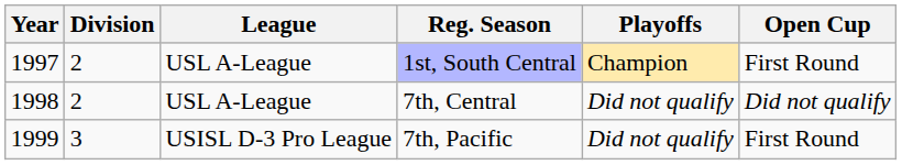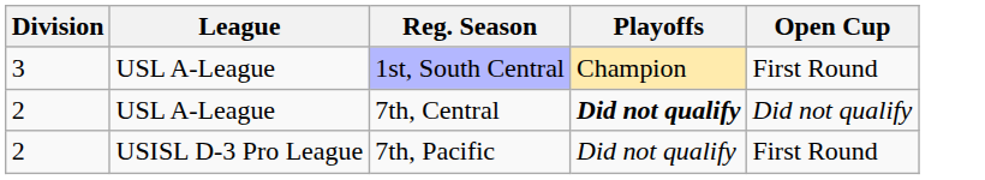- column: Year | 1997 | 1998 | 1999
1st, South Central | Division: 2 -> 3
7th, Central | Playoffs: normal -> bold
7th, Pacific | Division: 3 -> 2
